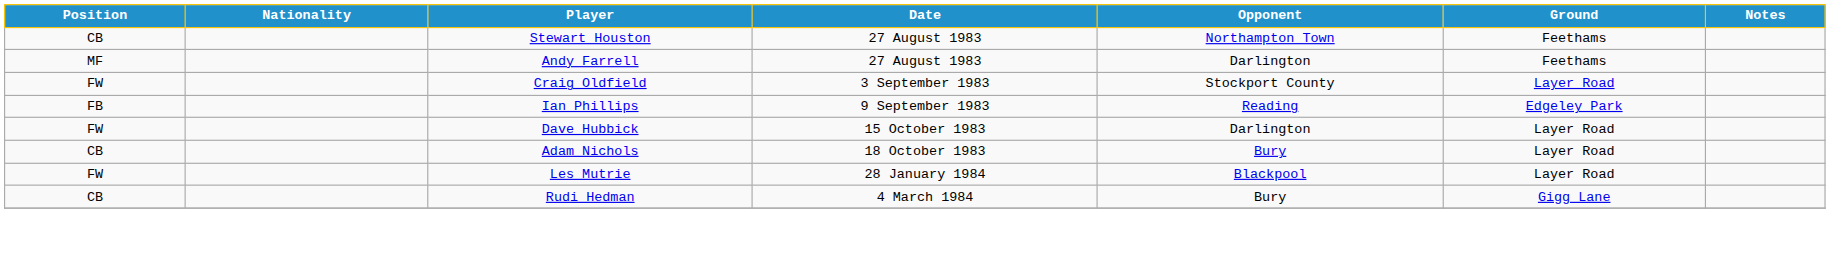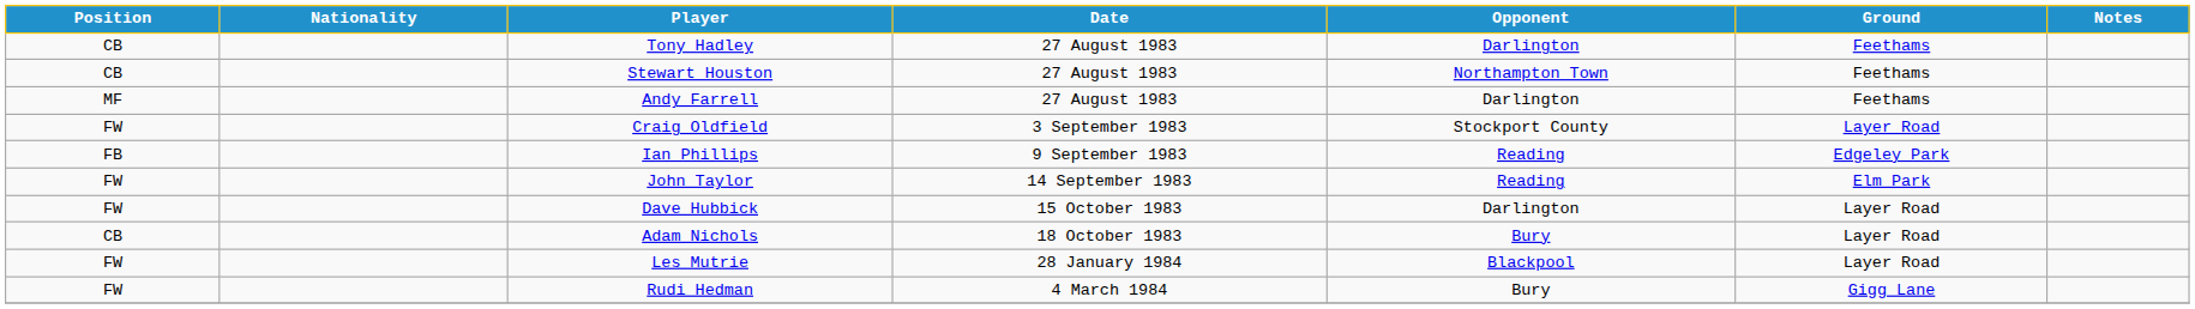+ row: CB | Tony Hadley | 27 August 1983 | Darlington | Feethams
+ row: FW | John Taylor | 14 September 1983 | Reading | Elm Park
Rudi Hedman | Position: CB -> FW
